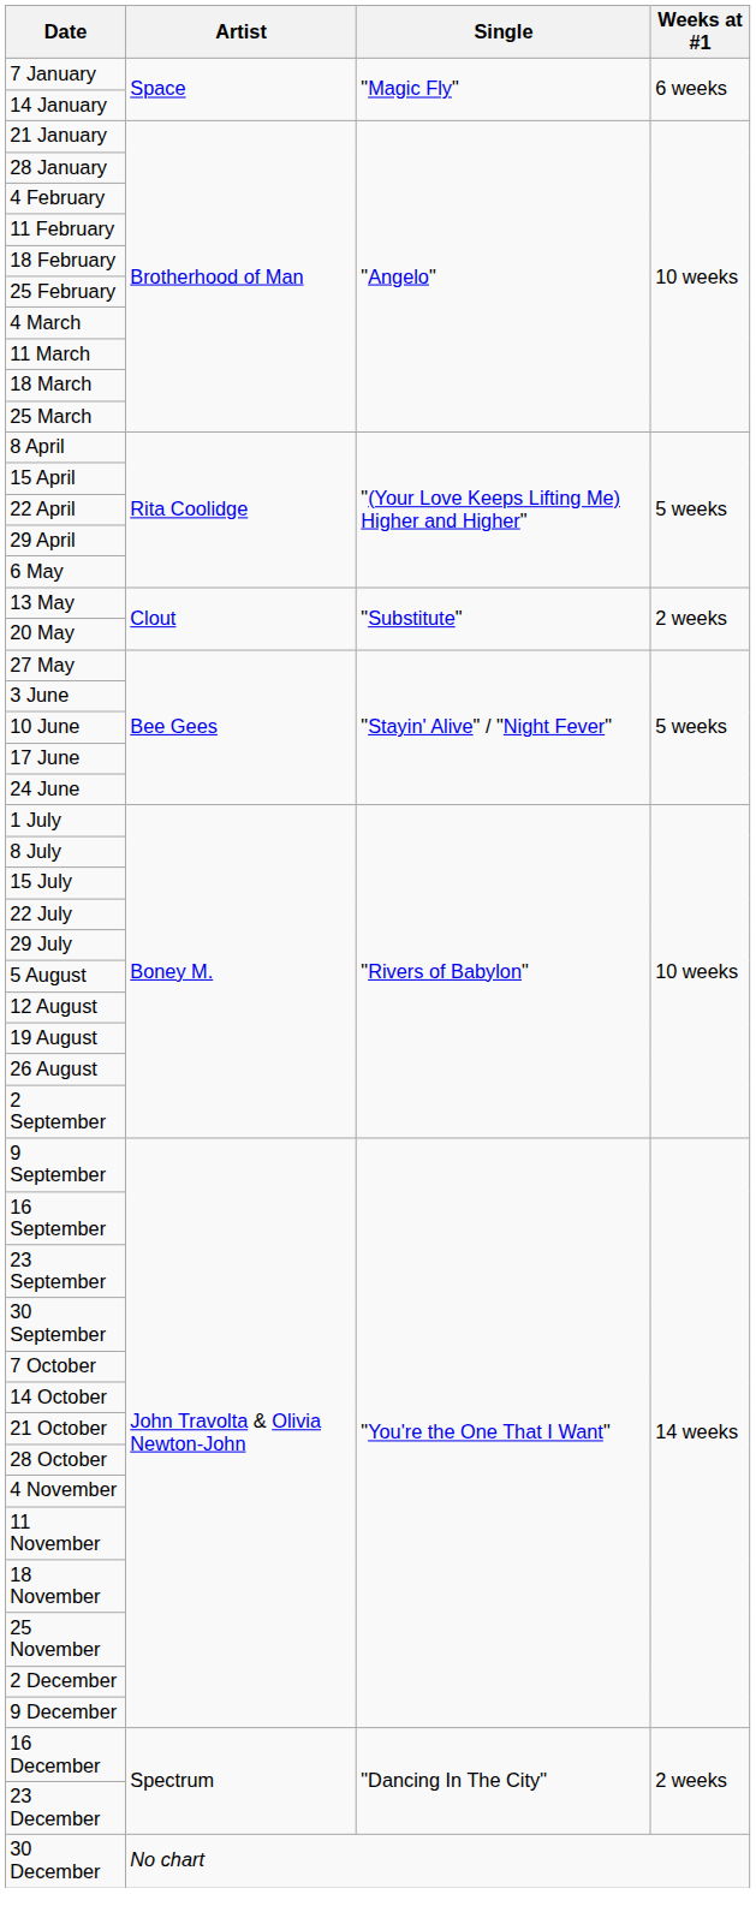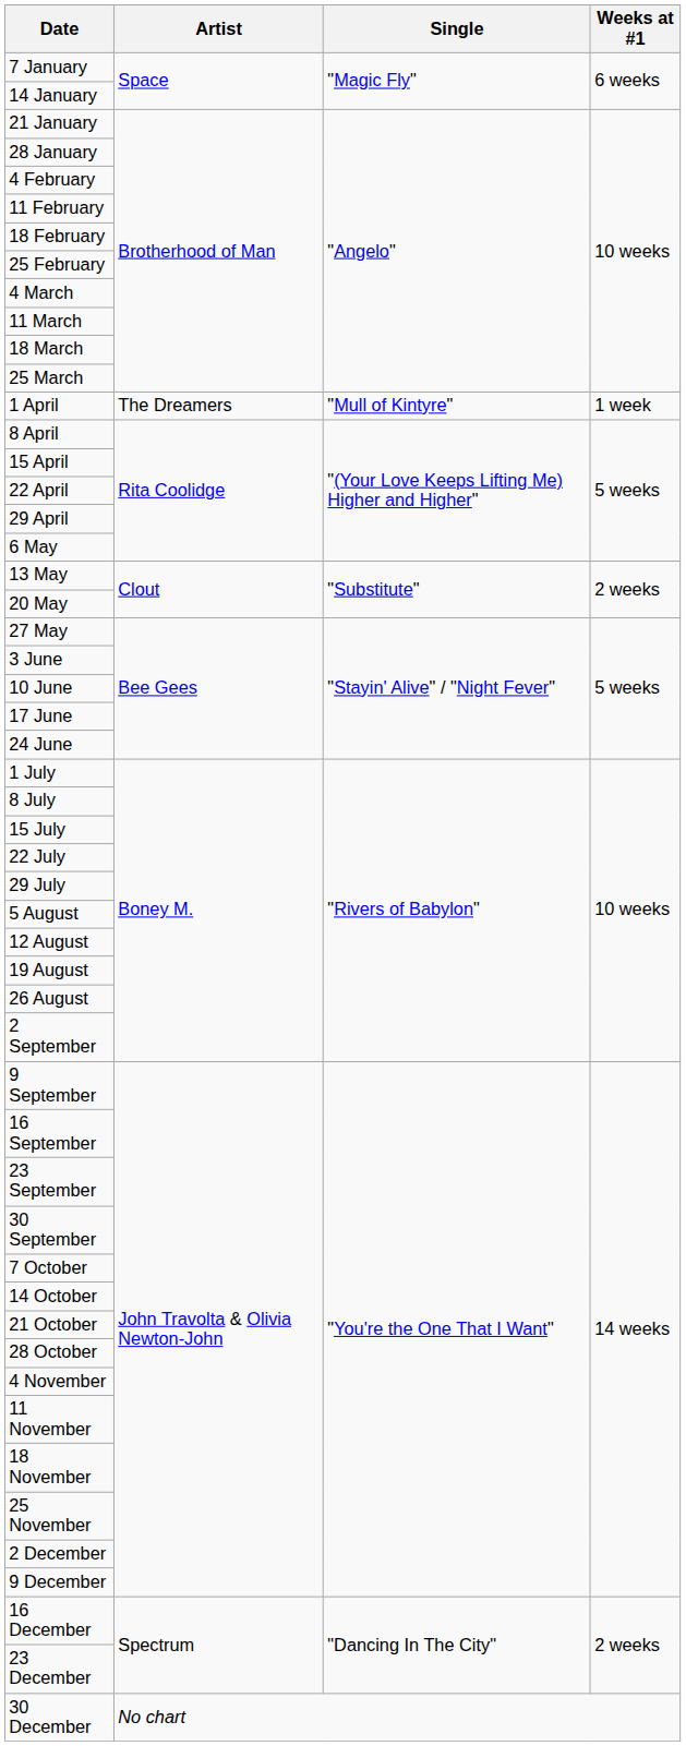+ row: 1 April | The Dreamers | "Mull of Kintyre" | 1 week
